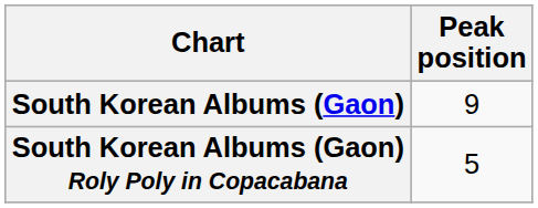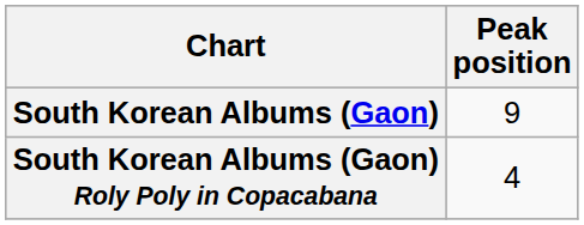South Korean Albums (Gaon) Roly Poly in Copacabana | Peak position: 5 -> 4
